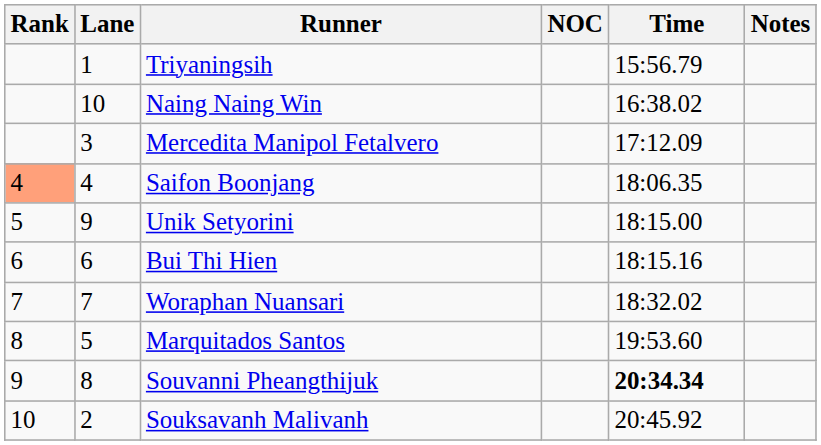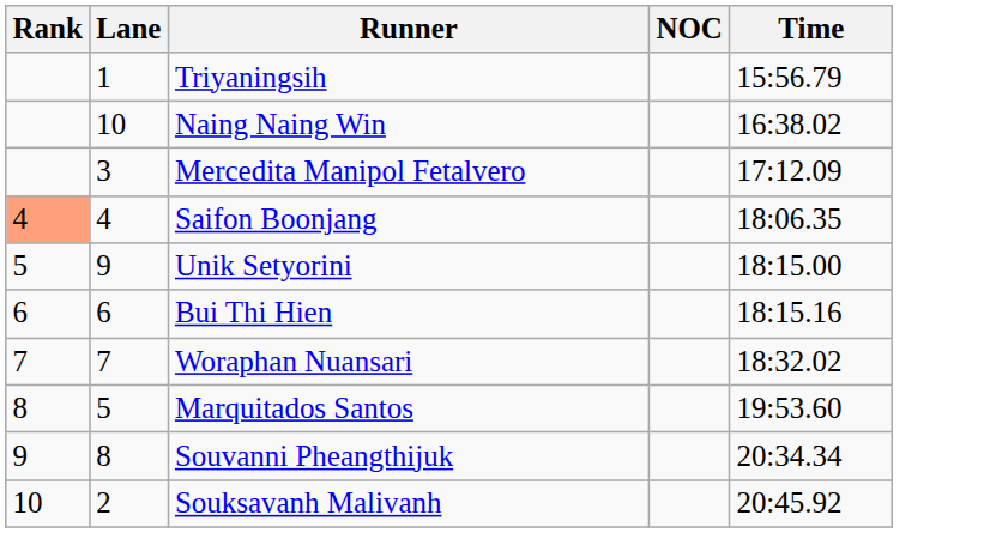- column: Notes
Souvanni Pheangthijuk | Time: bold -> normal
